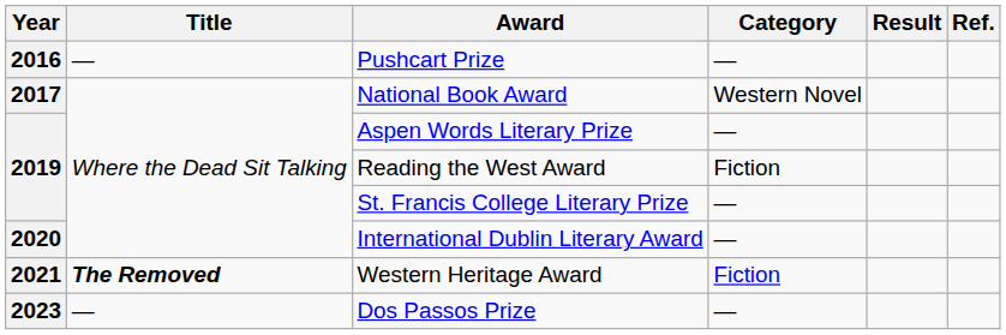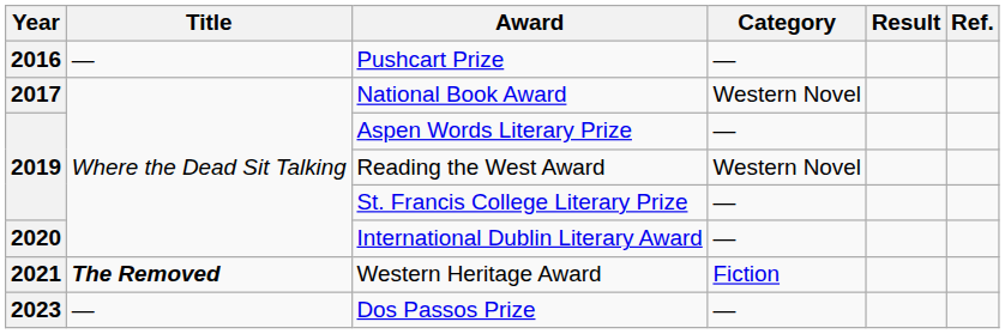Reading the West Award | Category: Fiction -> Western Novel
